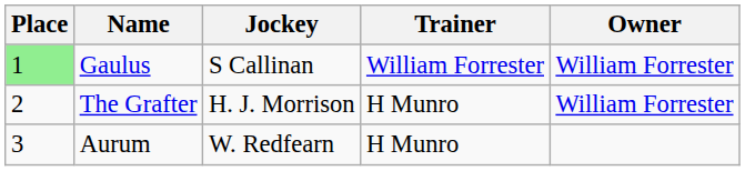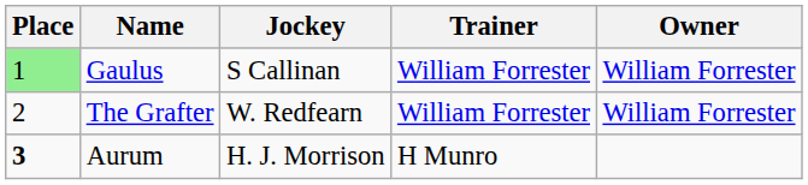The Grafter | Jockey: H. J. Morrison -> W. Redfearn
The Grafter | Trainer: H Munro -> William Forrester
Aurum | Place: normal -> bold
Aurum | Jockey: W. Redfearn -> H. J. Morrison
